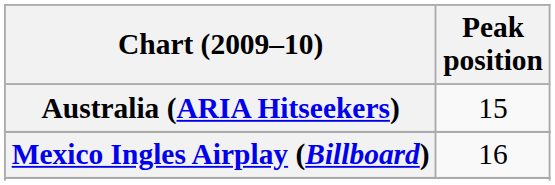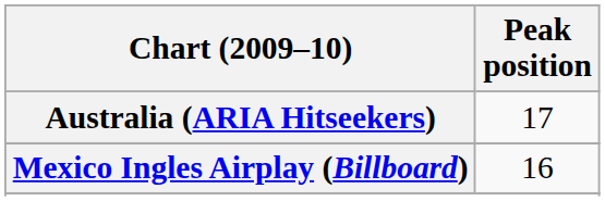Australia (ARIA Hitseekers) | Peak position: 15 -> 17
